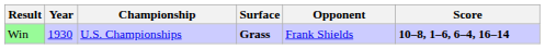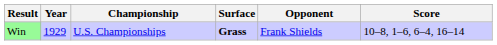Win | Year: 1930 -> 1929
Win | Score: bold -> normal
